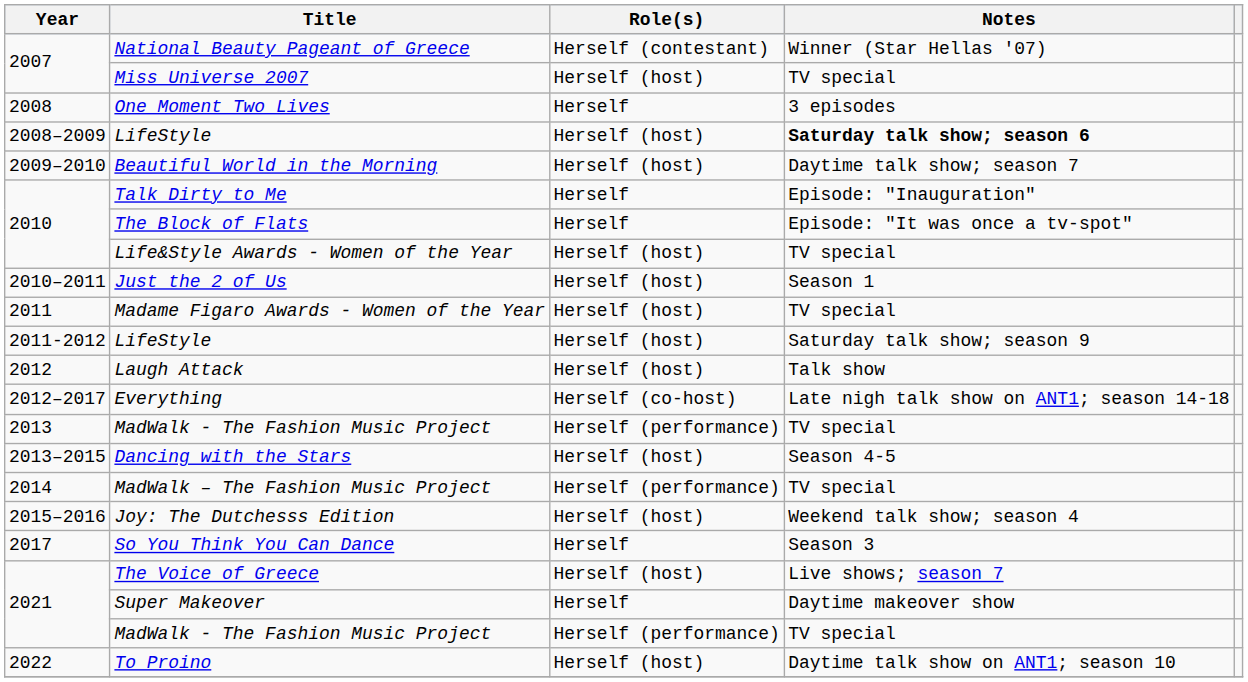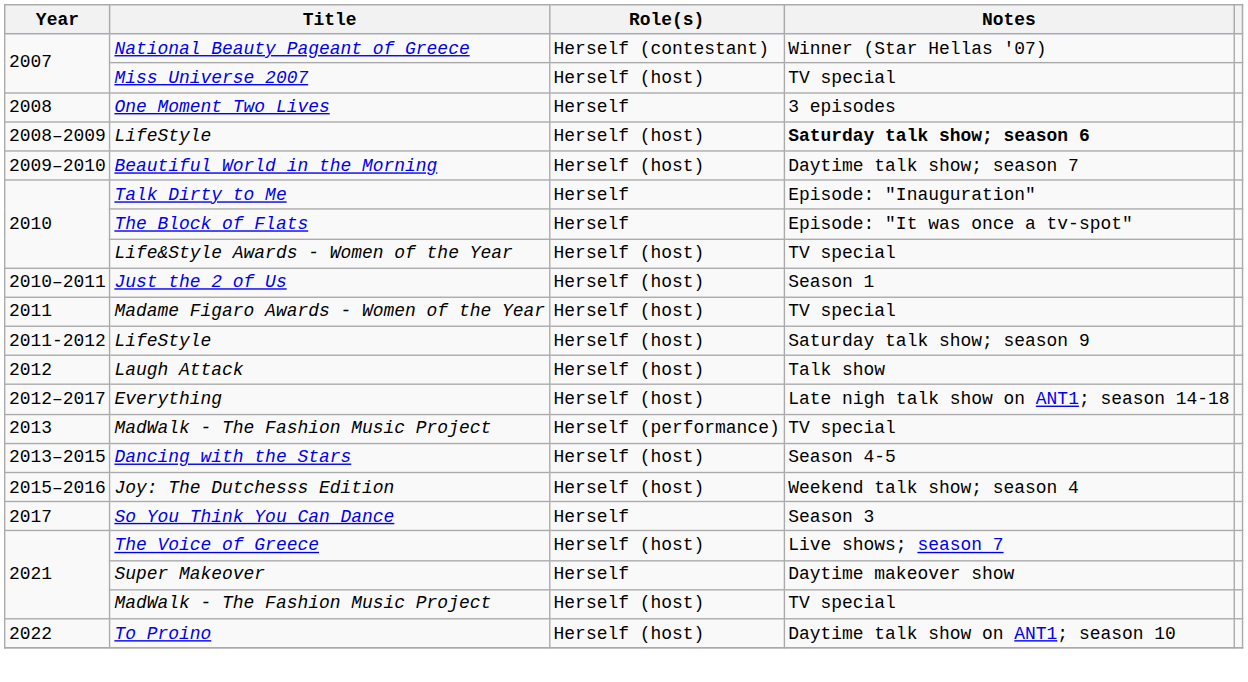Everything | Role(s): Herself (co-host) -> Herself (host)
- row: 2014 | MadWalk – The Fashion Music Project | Herself (performance) | TV special
2021 / MadWalk - The Fashion Music Project | Role(s): Herself (performance) -> Herself (host)
